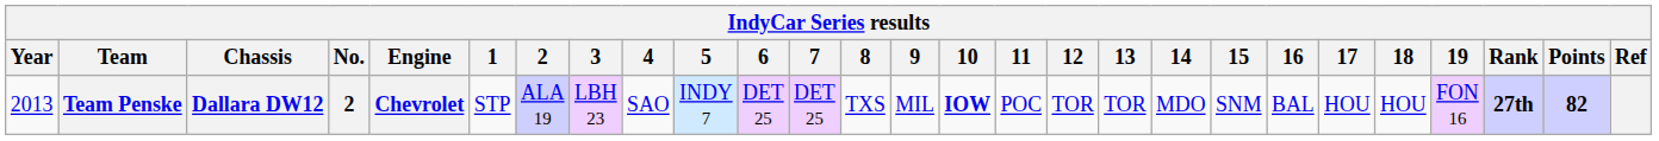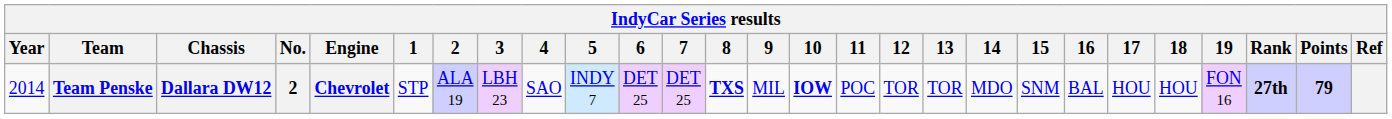Team Penske | Year: 2013 -> 2014
Team Penske | 8: normal -> bold
Team Penske | Points: 82 -> 79
